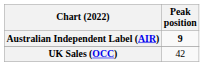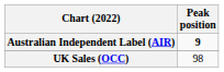UK Sales (OCC) | Peak position: 42 -> 98
